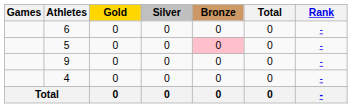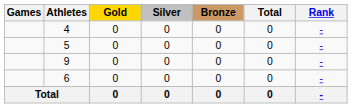rows swapped: 4 <-> 6
5 | Bronze: pink background -> no background
